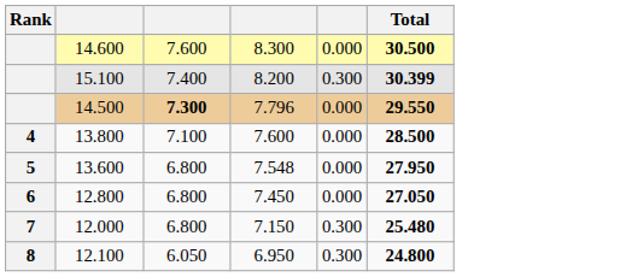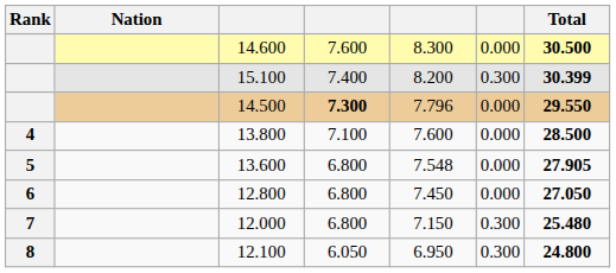+ column: Nation
13.600 | Total: 27.950 -> 27.905
